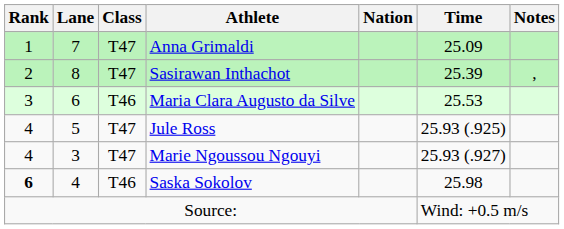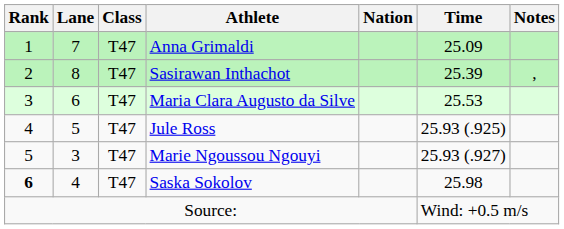Maria Clara Augusto da Silve | Class: T46 -> T47
Marie Ngoussou Ngouyi | Rank: 4 -> 5
Saska Sokolov | Class: T46 -> T47
